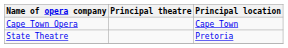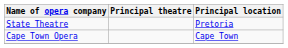rows swapped: Cape Town Opera <-> State Theatre
